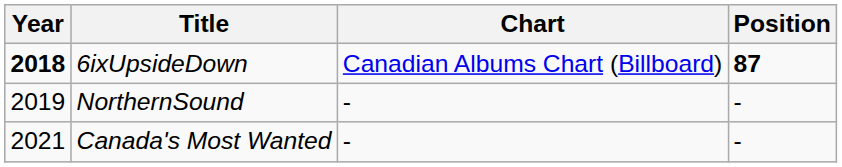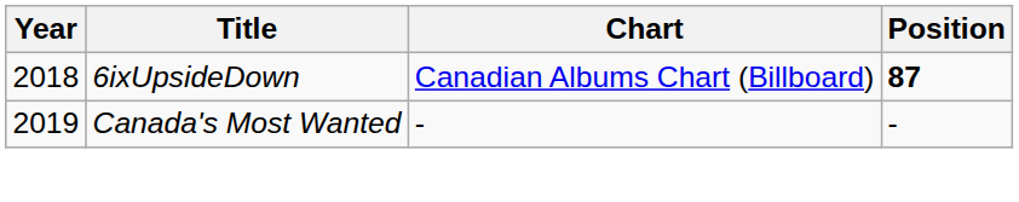6ixUpsideDown | Year: bold -> normal
- row: 2019 | NorthernSound | - | -
Canada's Most Wanted | Year: 2021 -> 2019
